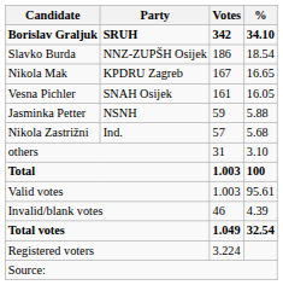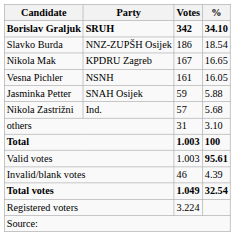Vesna Pichler | Party: SNAH Osijek -> NSNH
Jasminka Petter | Party: NSNH -> SNAH Osijek
Valid votes | %: normal -> bold
